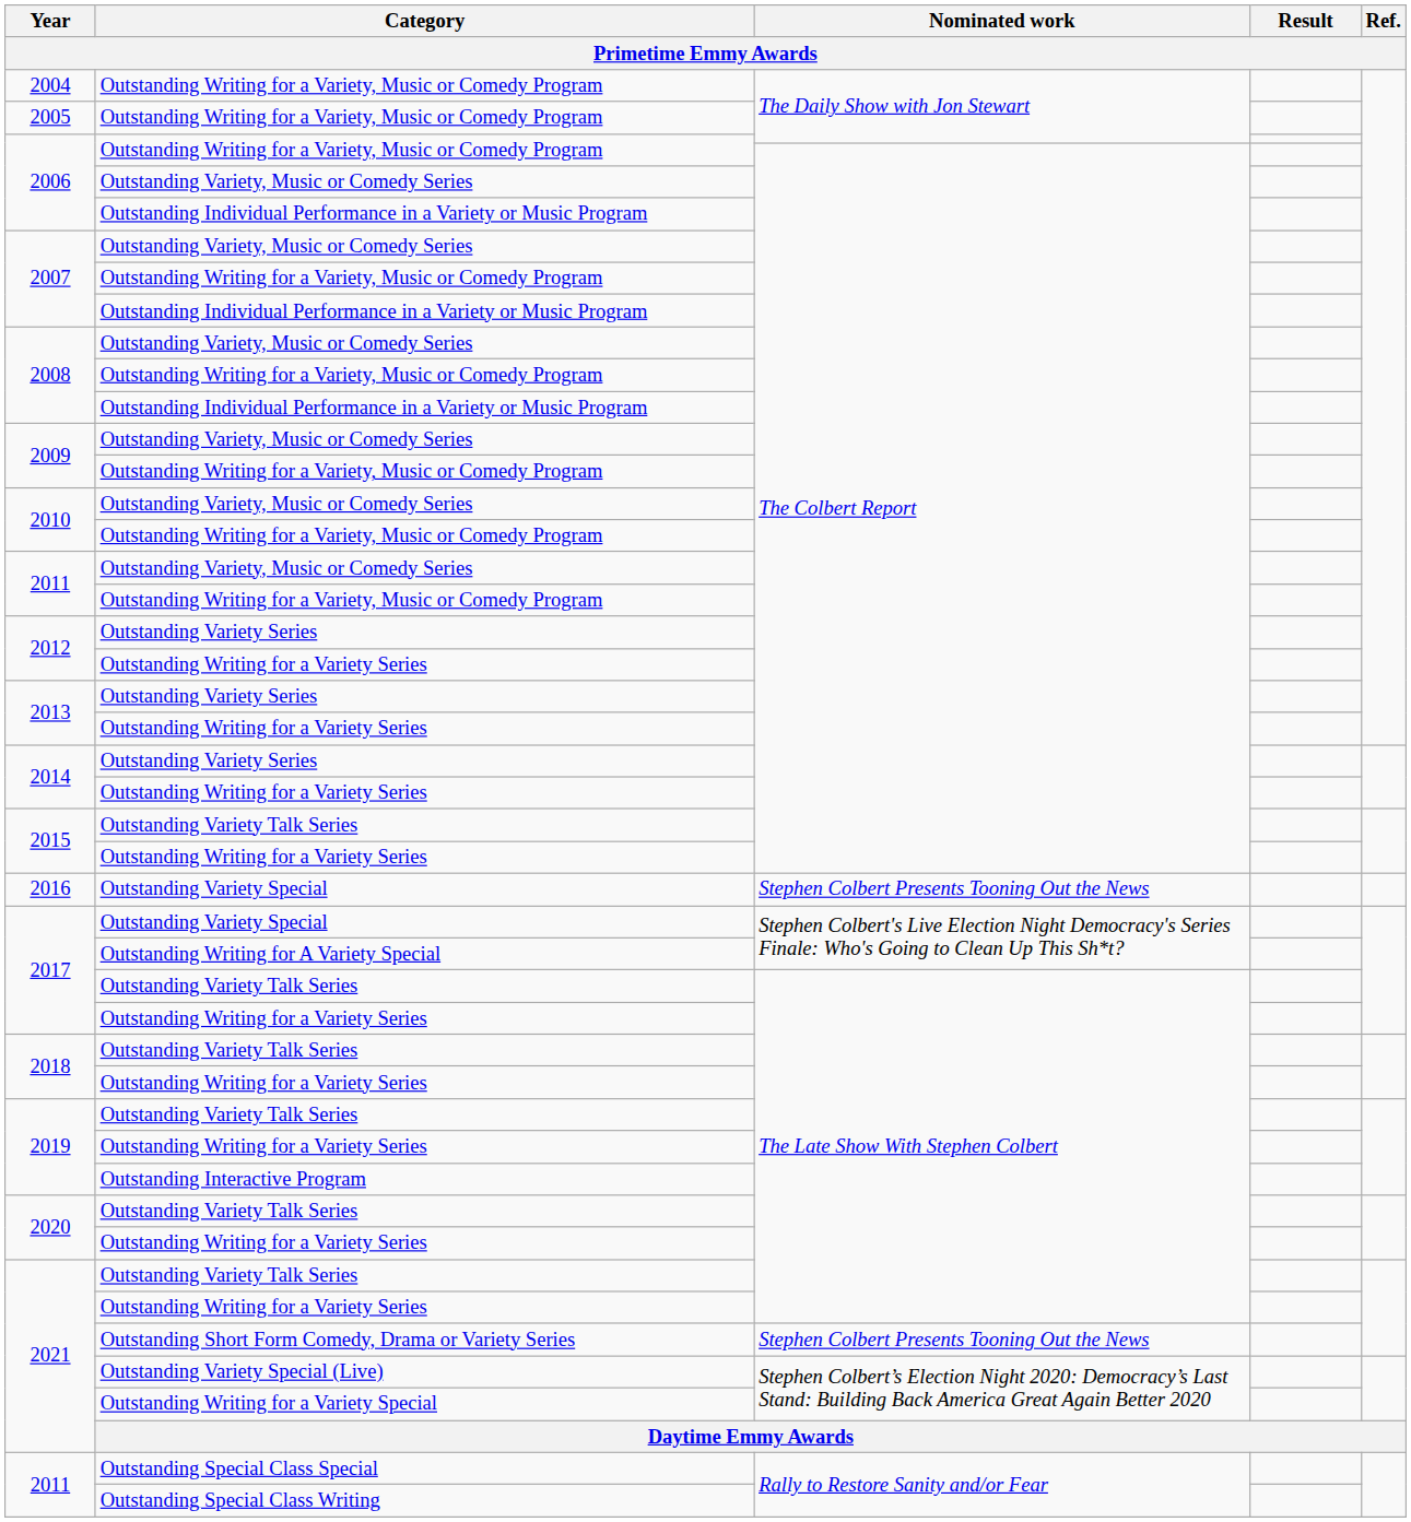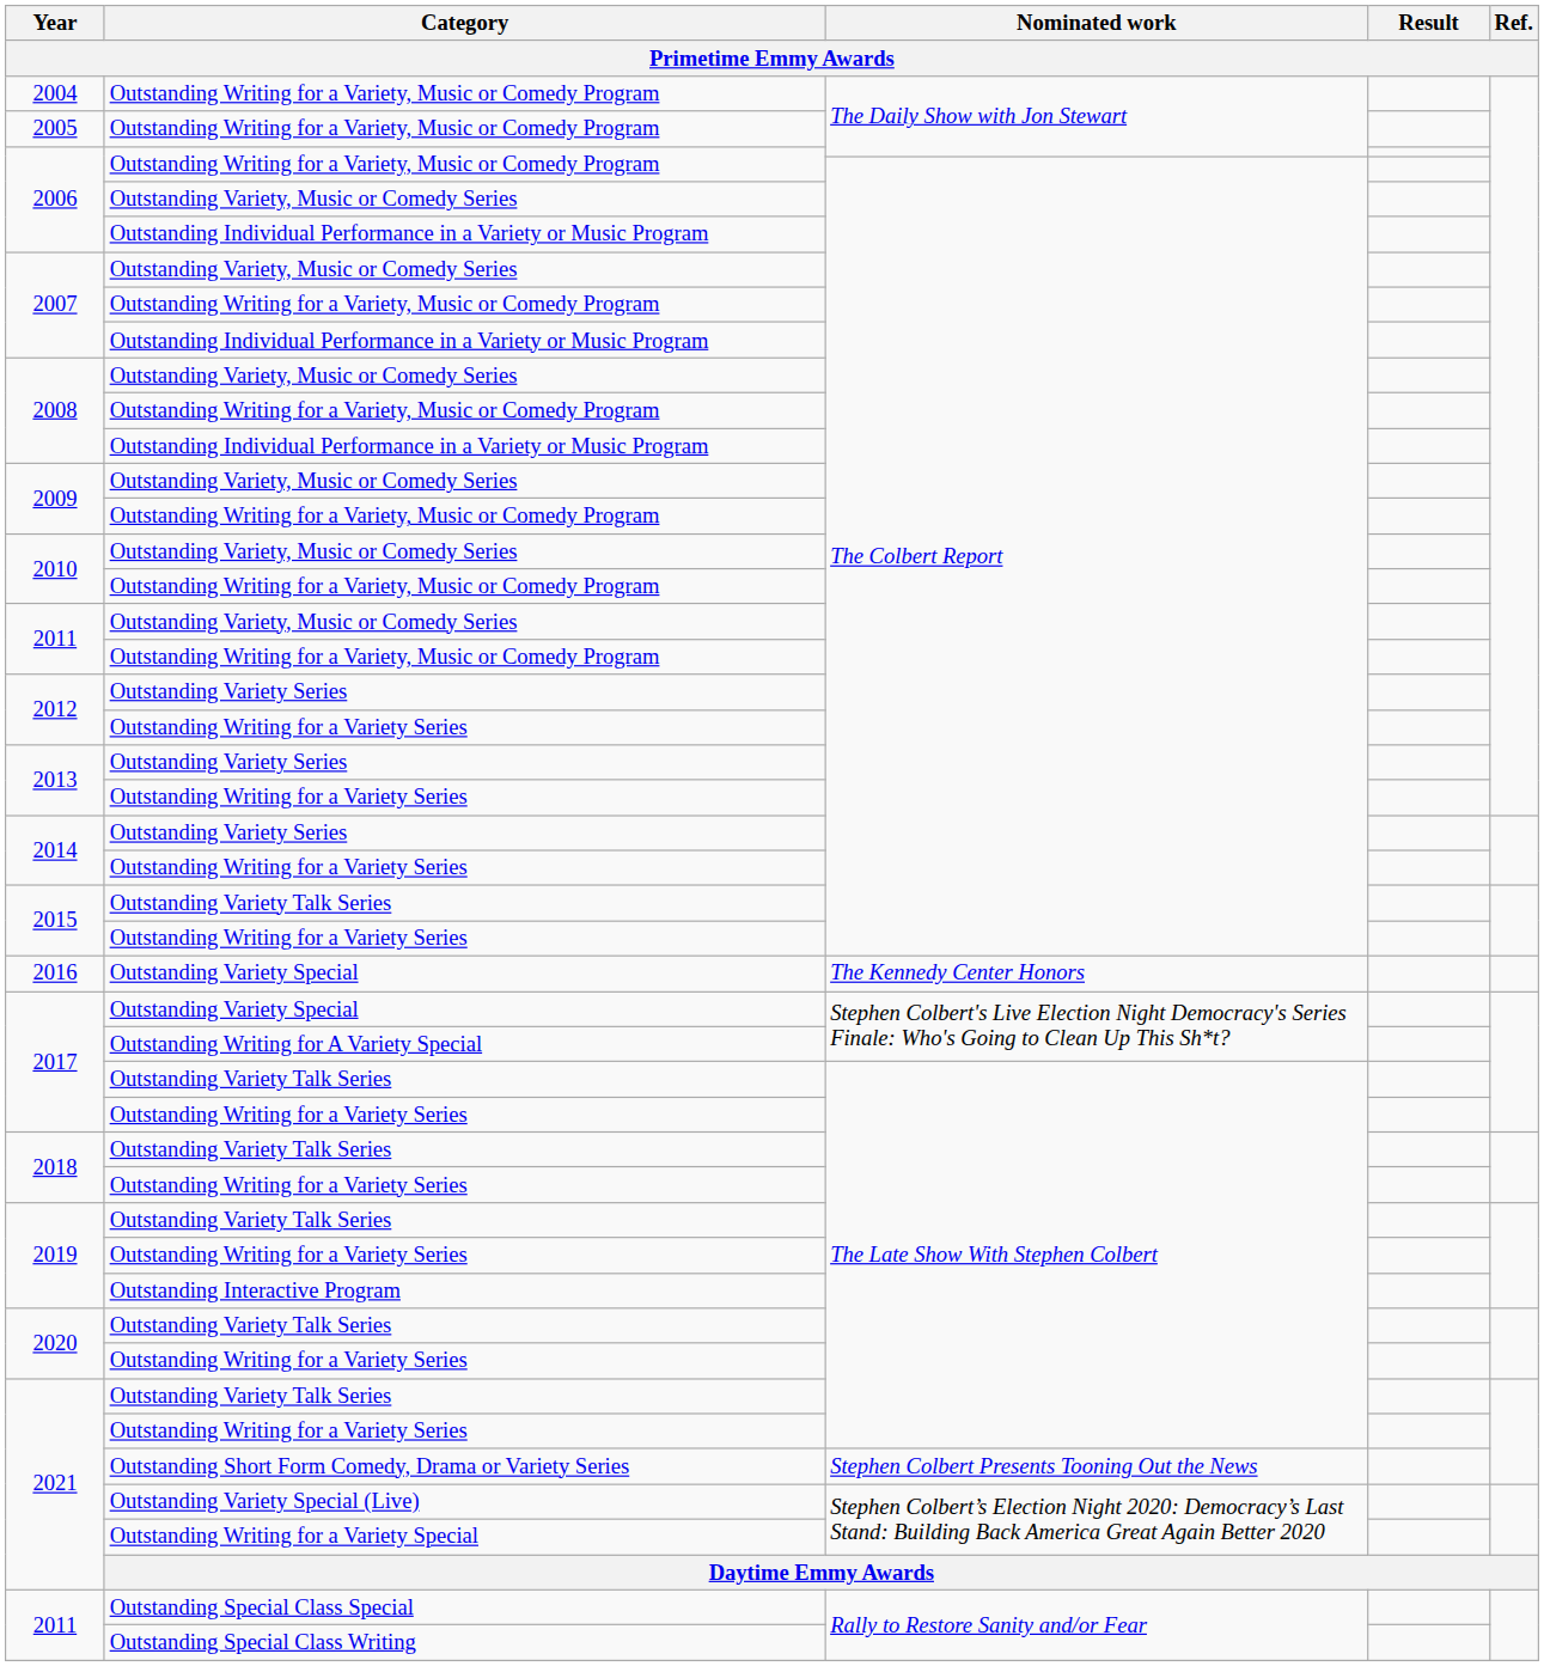2016 | Nominated work / Primetime Emmy Awards: Stephen Colbert Presents Tooning Out the News -> The Kennedy Center Honors
